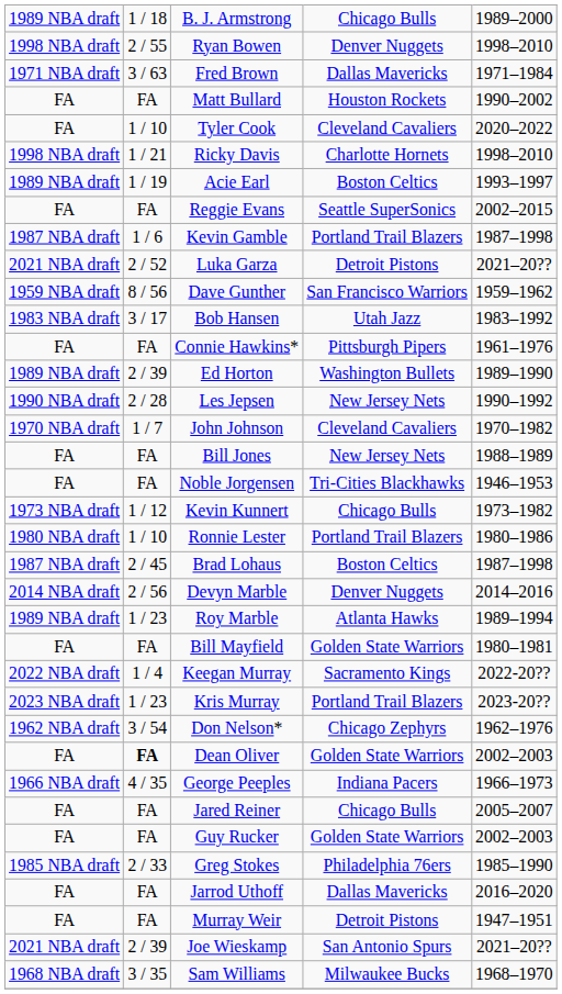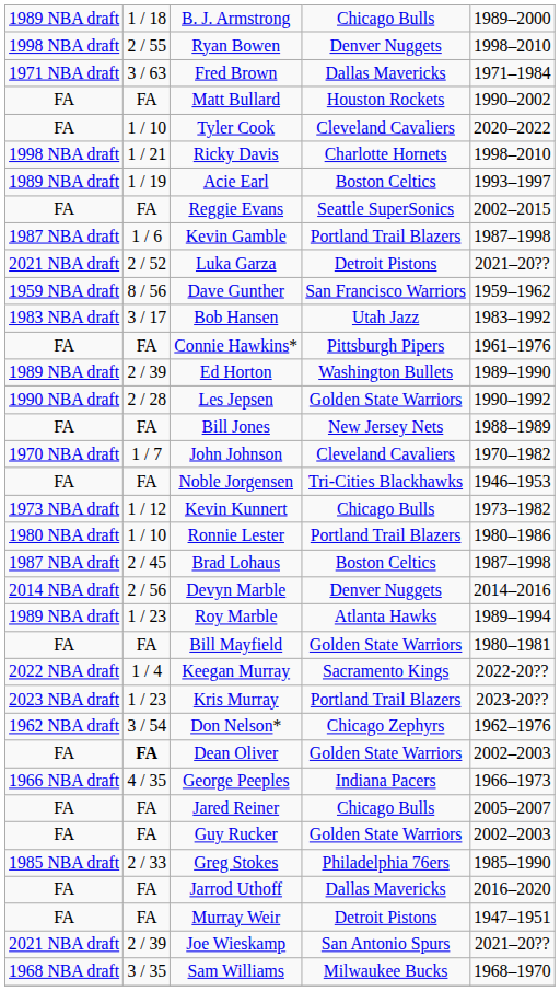Les Jepsen | column 4: New Jersey Nets -> Golden State Warriors
rows swapped: John Johnson <-> Bill Jones
